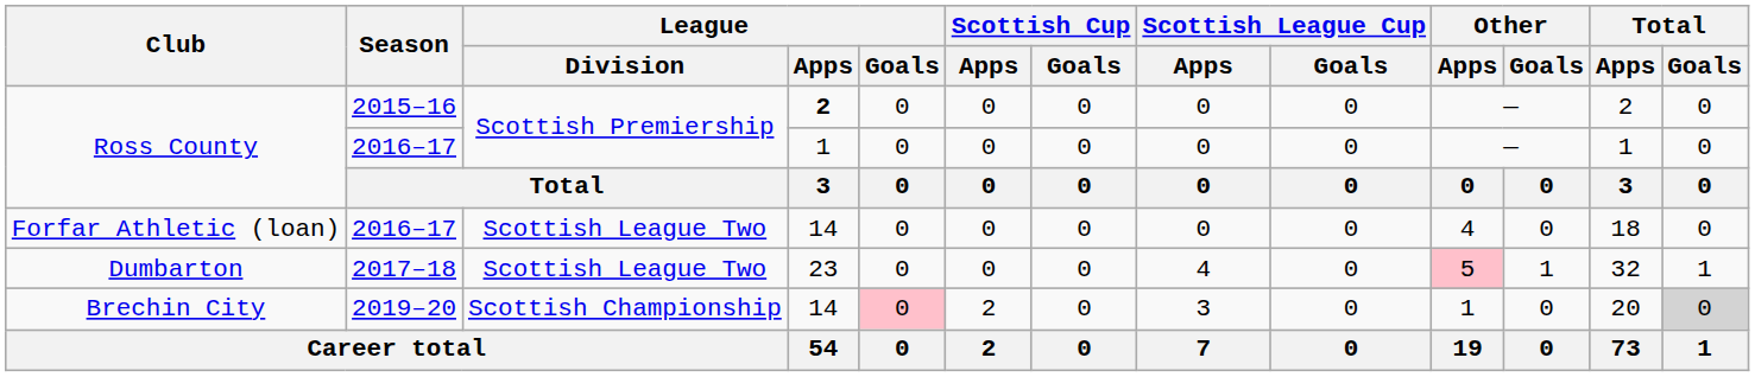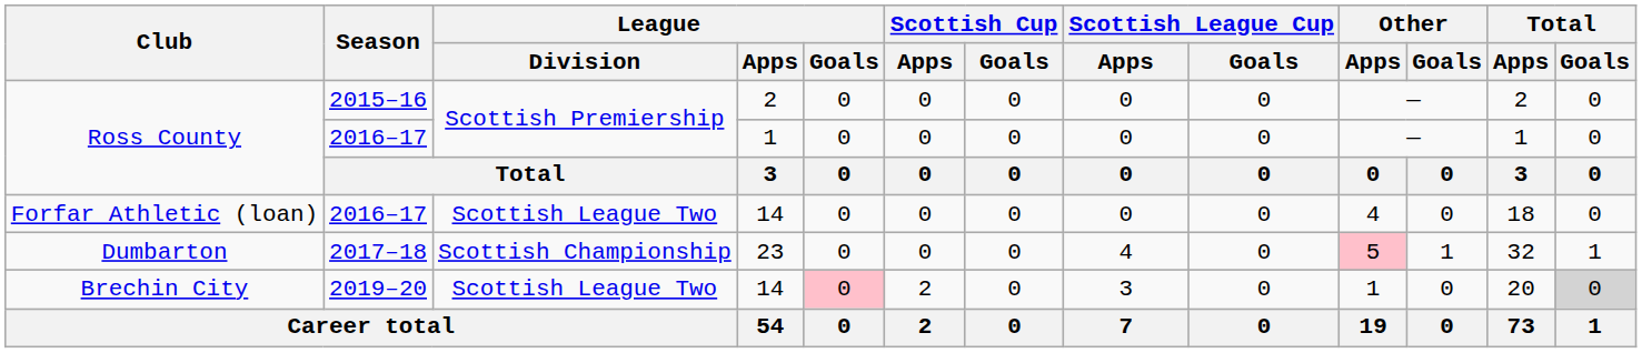Ross County / 2015–16 | League / Apps: bold -> normal
Dumbarton | League / Division: Scottish League Two -> Scottish Championship
Brechin City | League / Division: Scottish Championship -> Scottish League Two
